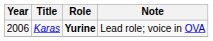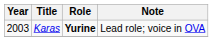Karas | Year: 2006 -> 2003
